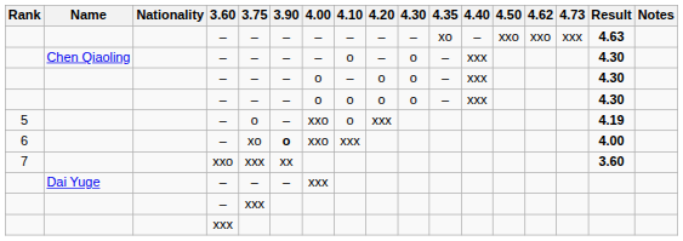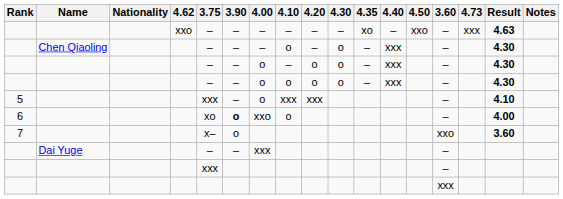columns swapped: 3.60 <-> 4.62
5 | 3.75: o -> xxx
5 | 4.00: xxo -> o
5 | 4.10: o -> xxx
5 | Result: 4.19 -> 4.10
6 | 4.10: xxx -> o
7 | 3.75: xxx -> x–
7 | 3.90: xx -> o
